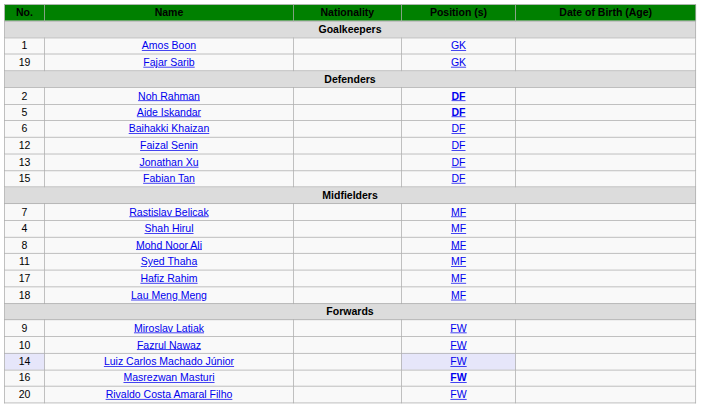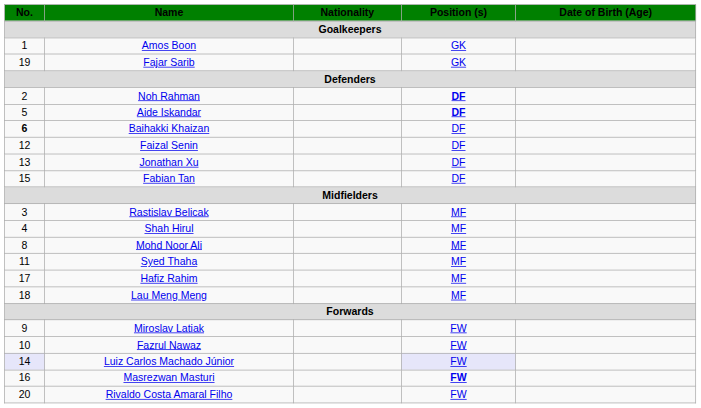Baihakki Khaizan | No.: normal -> bold
Rastislav Belicak | No.: 7 -> 3
